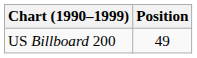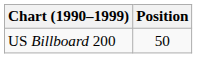US Billboard 200 | Position: 49 -> 50
